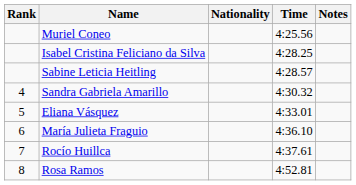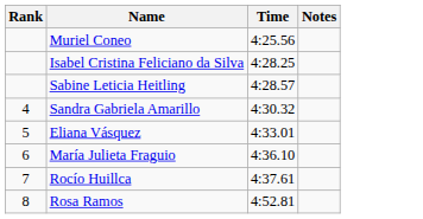- column: Nationality
